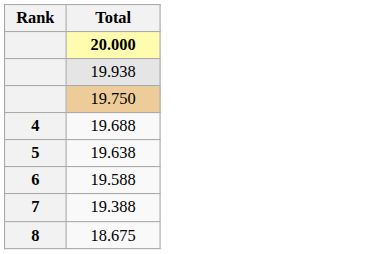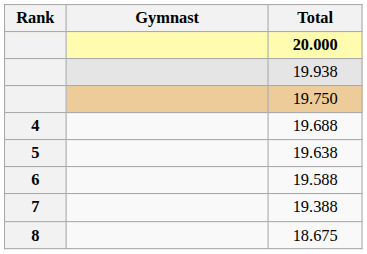+ column: Gymnast
